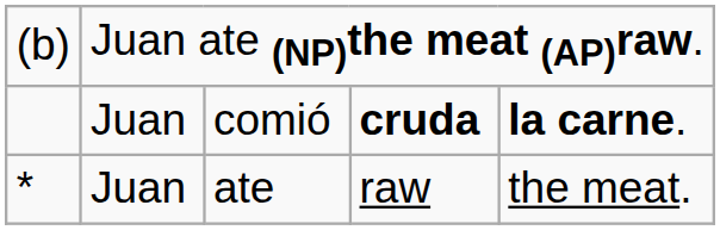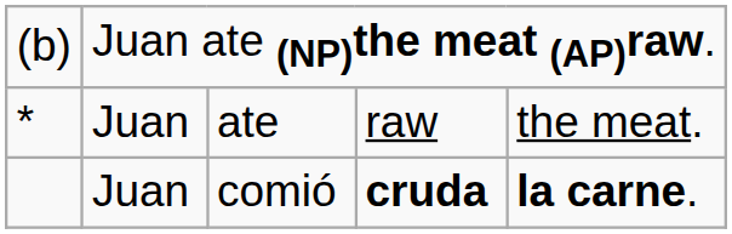rows swapped: comió <-> ate
